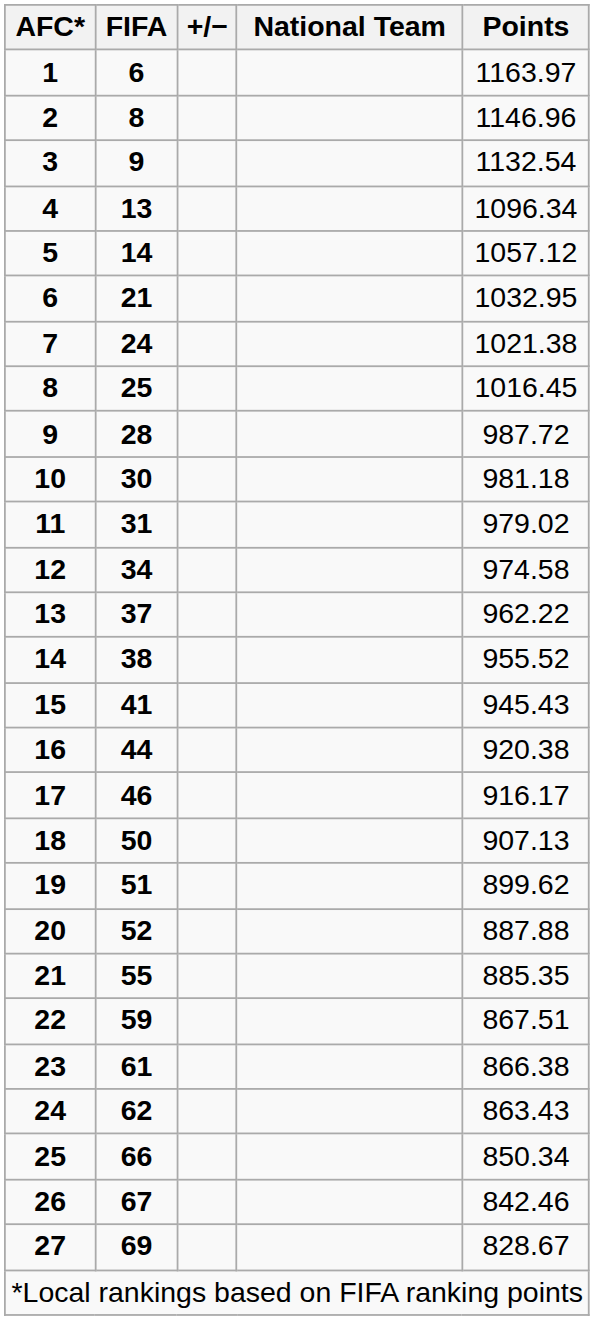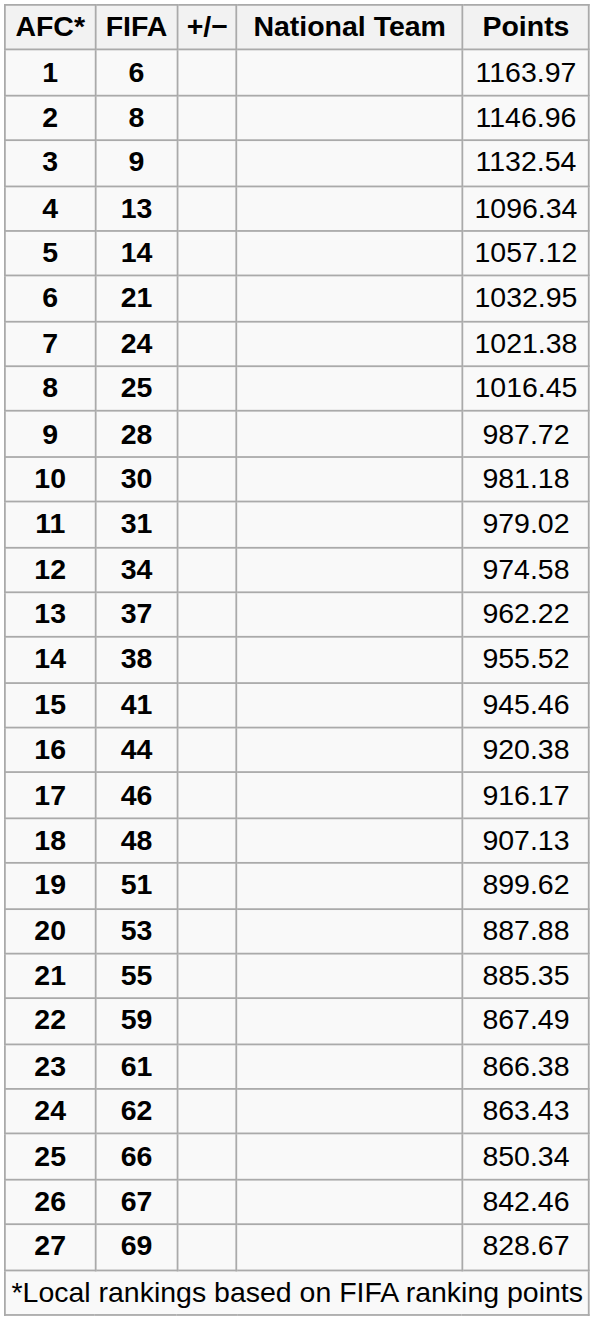15 | Points: 945.43 -> 945.46
18 | FIFA: 50 -> 48
20 | FIFA: 52 -> 53
22 | Points: 867.51 -> 867.49
